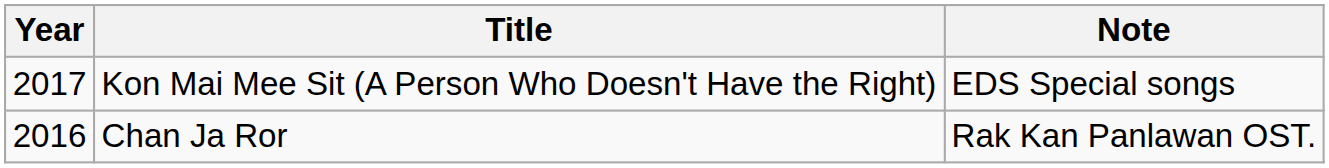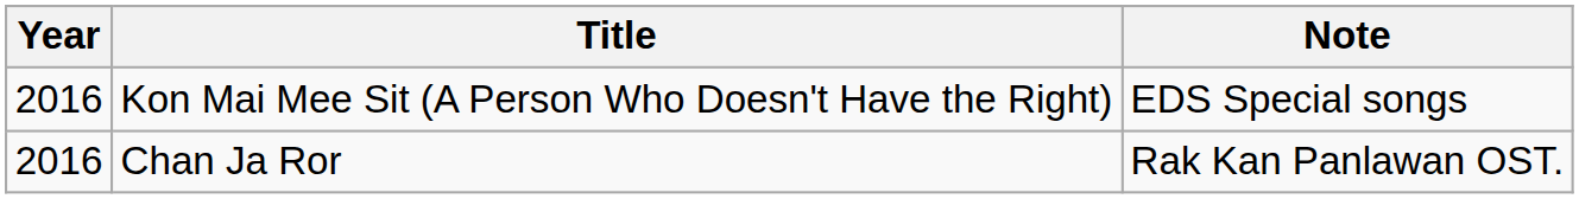Kon Mai Mee Sit (A Person Who Doesn't Have the Right) | Year: 2017 -> 2016
